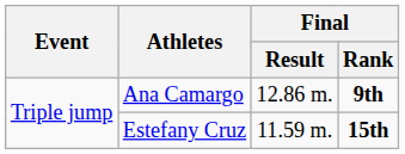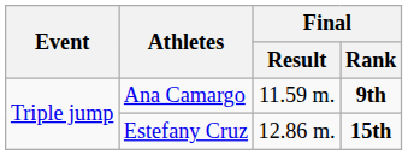Ana Camargo | Final / Result: 12.86 m. -> 11.59 m.
Estefany Cruz | Final / Result: 11.59 m. -> 12.86 m.
